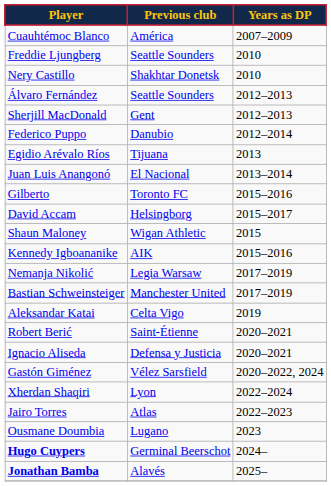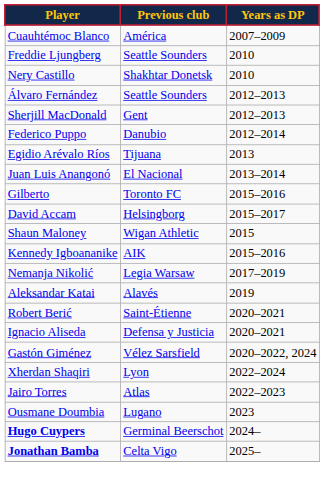- row: Bastian Schweinsteiger | Manchester United | 2017–2019
Aleksandar Katai | Previous club: Celta Vigo -> Alavés
Jonathan Bamba | Previous club: Alavés -> Celta Vigo
